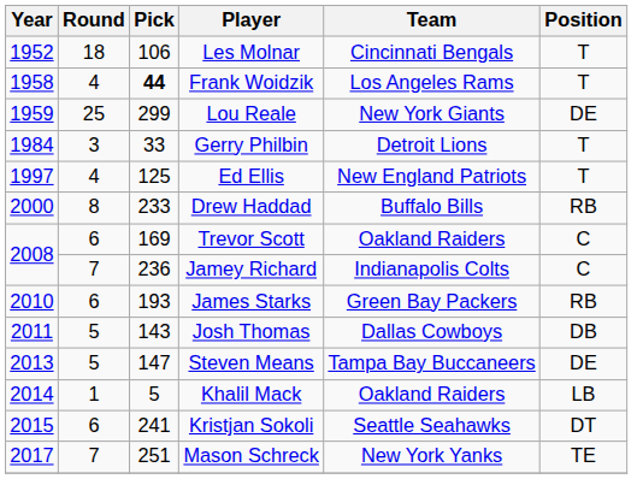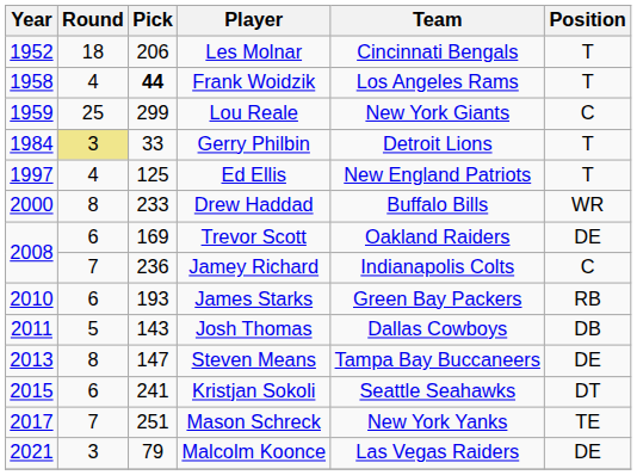Les Molnar | Pick: 106 -> 206
Lou Reale | Position: DE -> C
Gerry Philbin | Round: no background -> khaki background
Drew Haddad | Position: RB -> WR
Trevor Scott | Position: C -> DE
Steven Means | Round: 5 -> 8
- row: 2014 | 1 | 5 | Khalil Mack | Oakland Raiders | LB
+ row: 2021 | 3 | 79 | Malcolm Koonce | Las Vegas Raiders | DE
